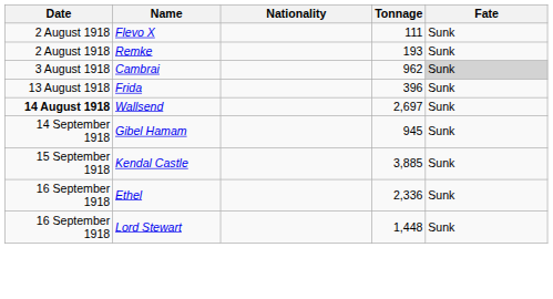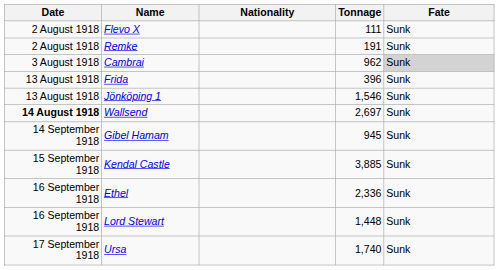Remke | Tonnage: 193 -> 191
+ row: 13 August 1918 | Jönköping 1 | 1,546 | Sunk
+ row: 17 September 1918 | Ursa | 1,740 | Sunk
